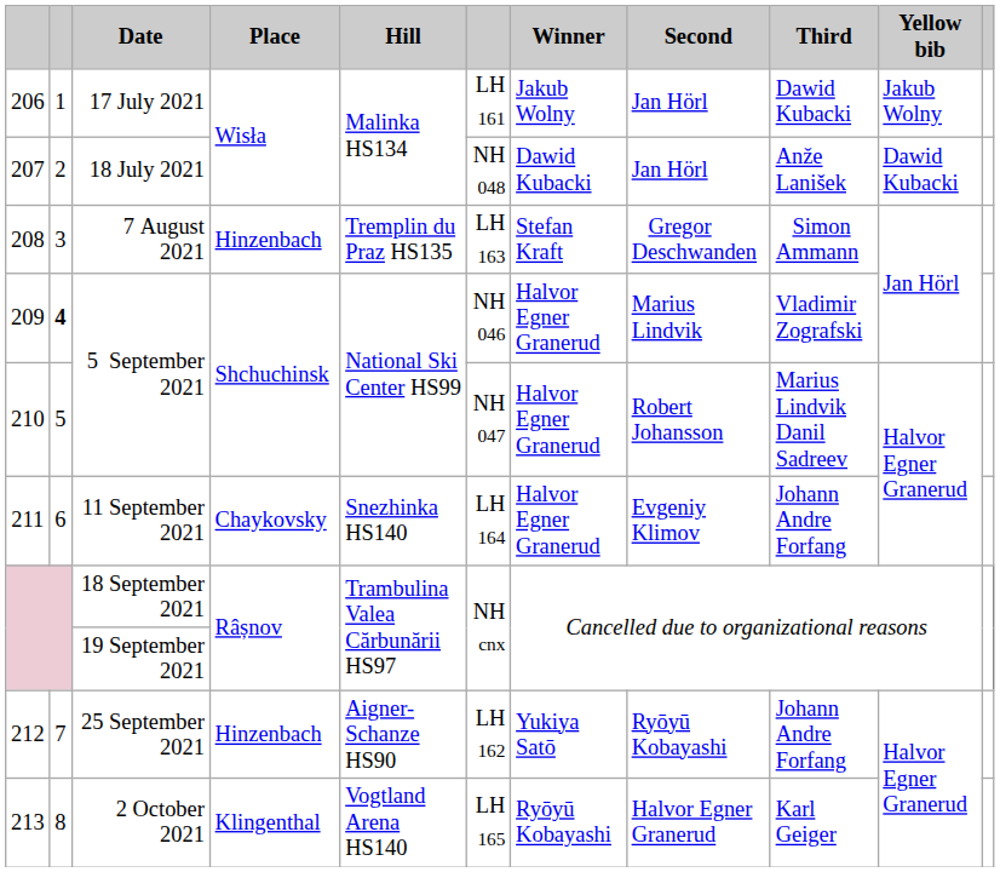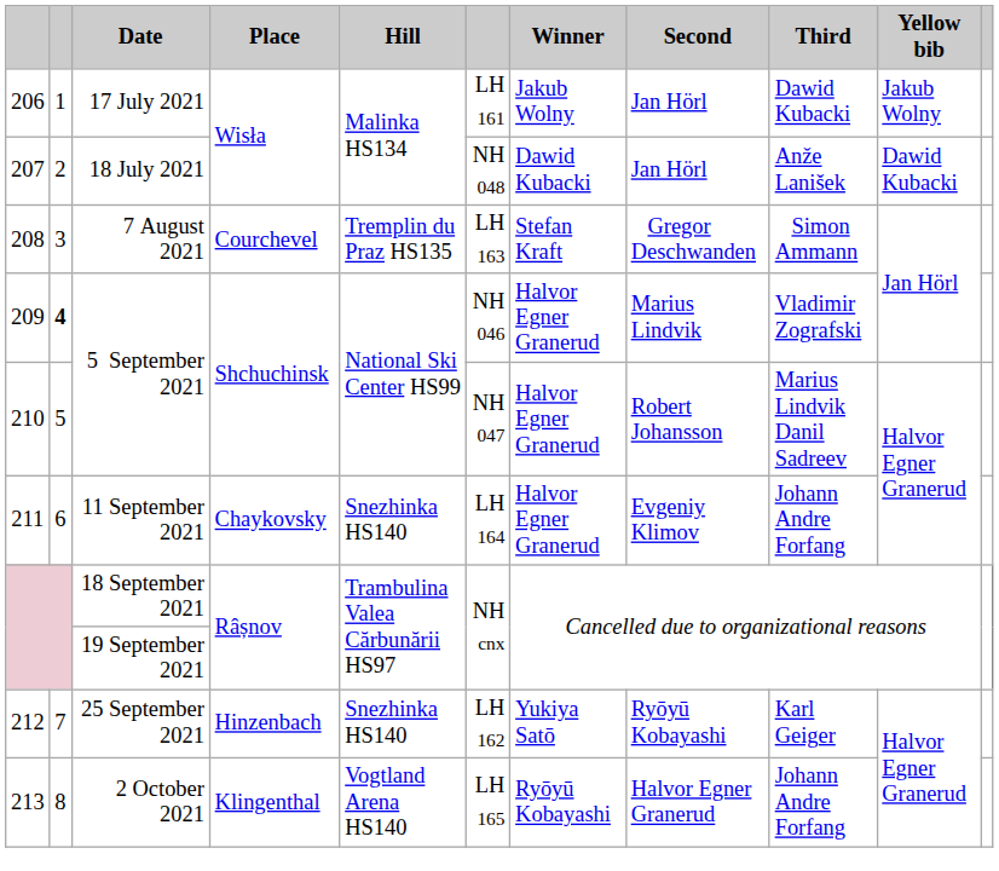7 August 2021 | Place: Hinzenbach -> Courchevel
25 September 2021 | Hill: Aigner-Schanze HS90 -> Snezhinka HS140
25 September 2021 | Third: Johann Andre Forfang -> Karl Geiger
2 October 2021 | Third: Karl Geiger -> Johann Andre Forfang
